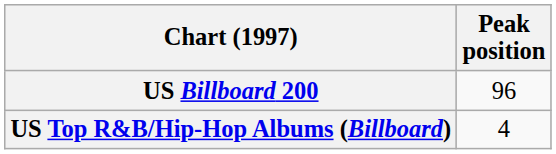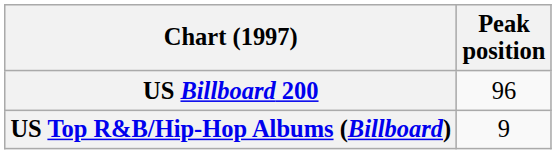US Top R&B/Hip-Hop Albums (Billboard) | Peak position: 4 -> 9
